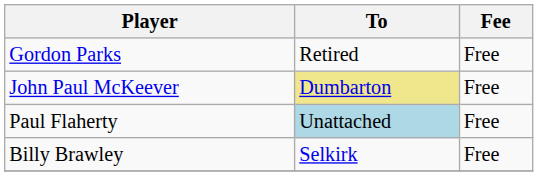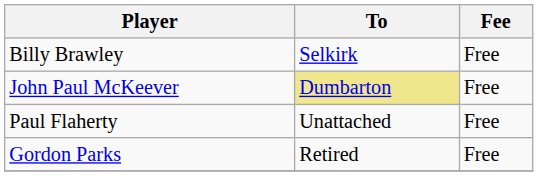rows swapped: Billy Brawley <-> Gordon Parks
Paul Flaherty | To: lightblue background -> no background
